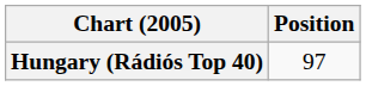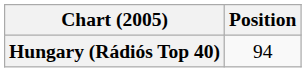Hungary (Rádiós Top 40) | Position: 97 -> 94
